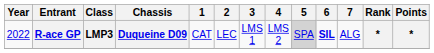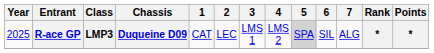R-ace GP | Year: 2022 -> 2025
R-ace GP | 6: bold -> normal
